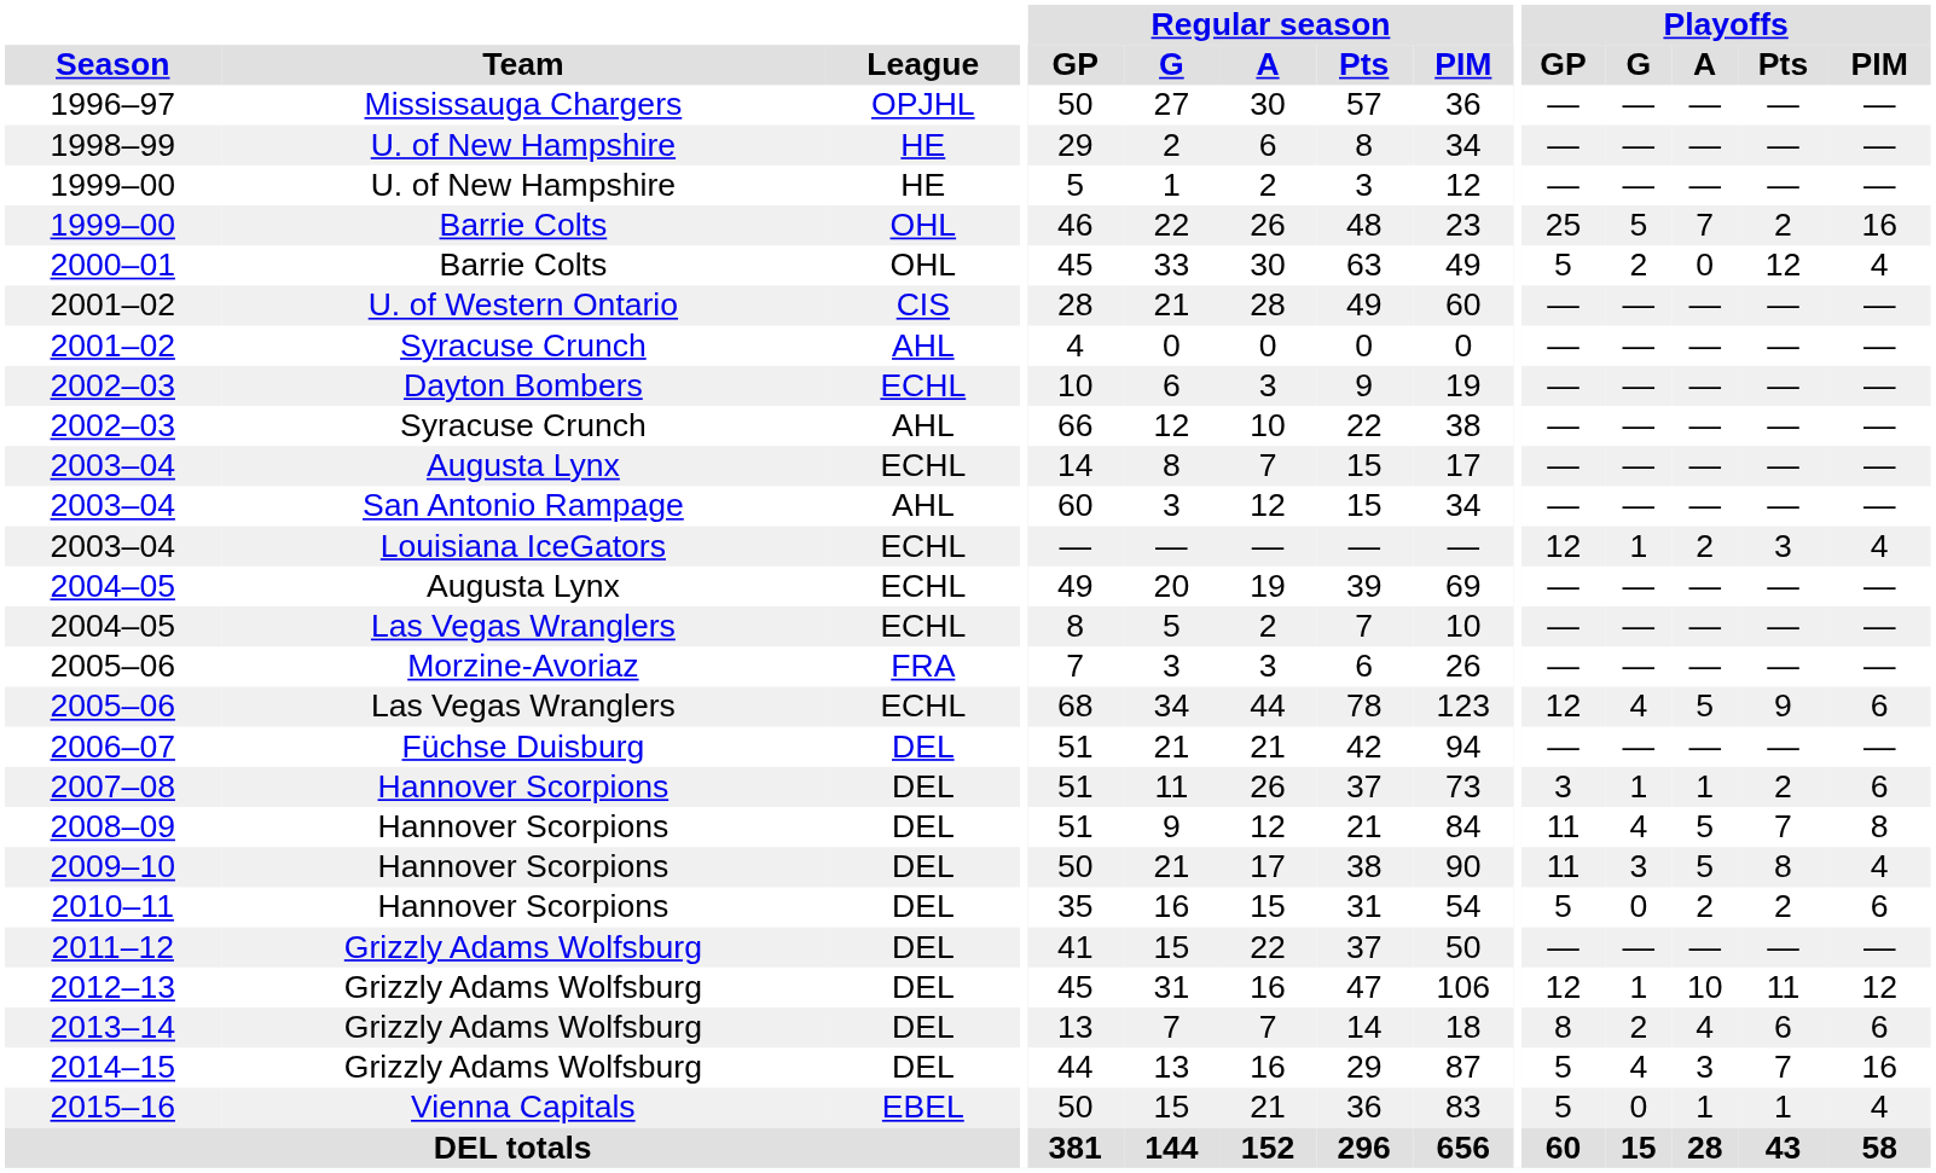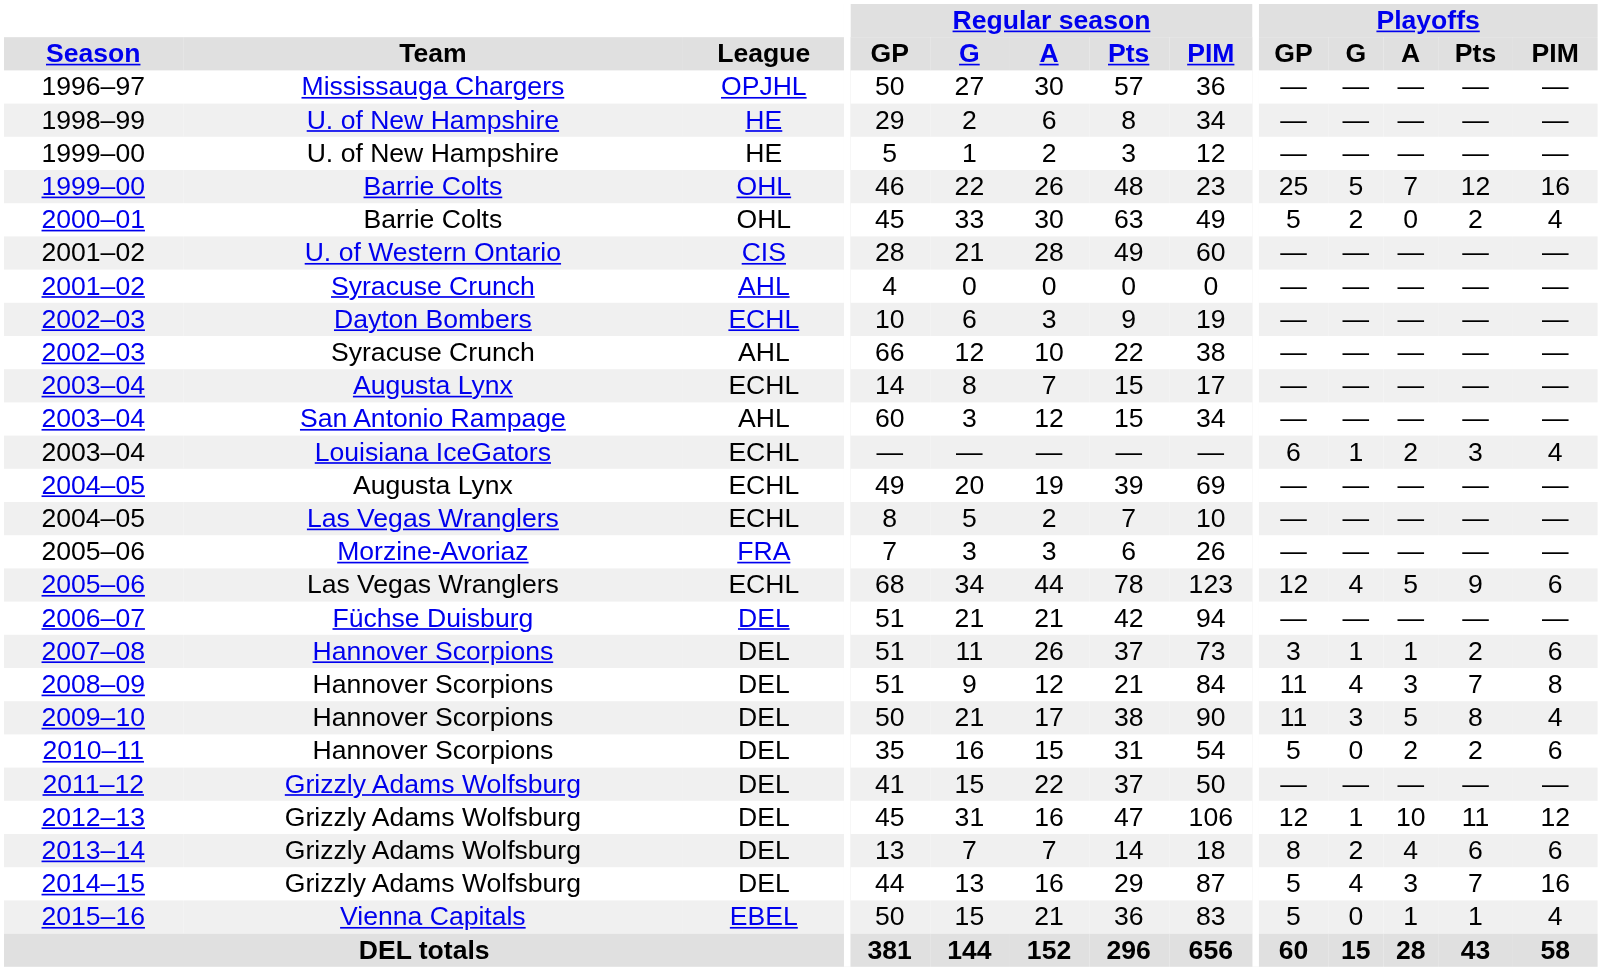1999–00 / Barrie Colts | Playoffs / Pts: 2 -> 12
2000–01 | Playoffs / Pts: 12 -> 2
2003–04 / Louisiana IceGators | Playoffs / GP: 12 -> 6
2008–09 | Playoffs / A: 5 -> 3
